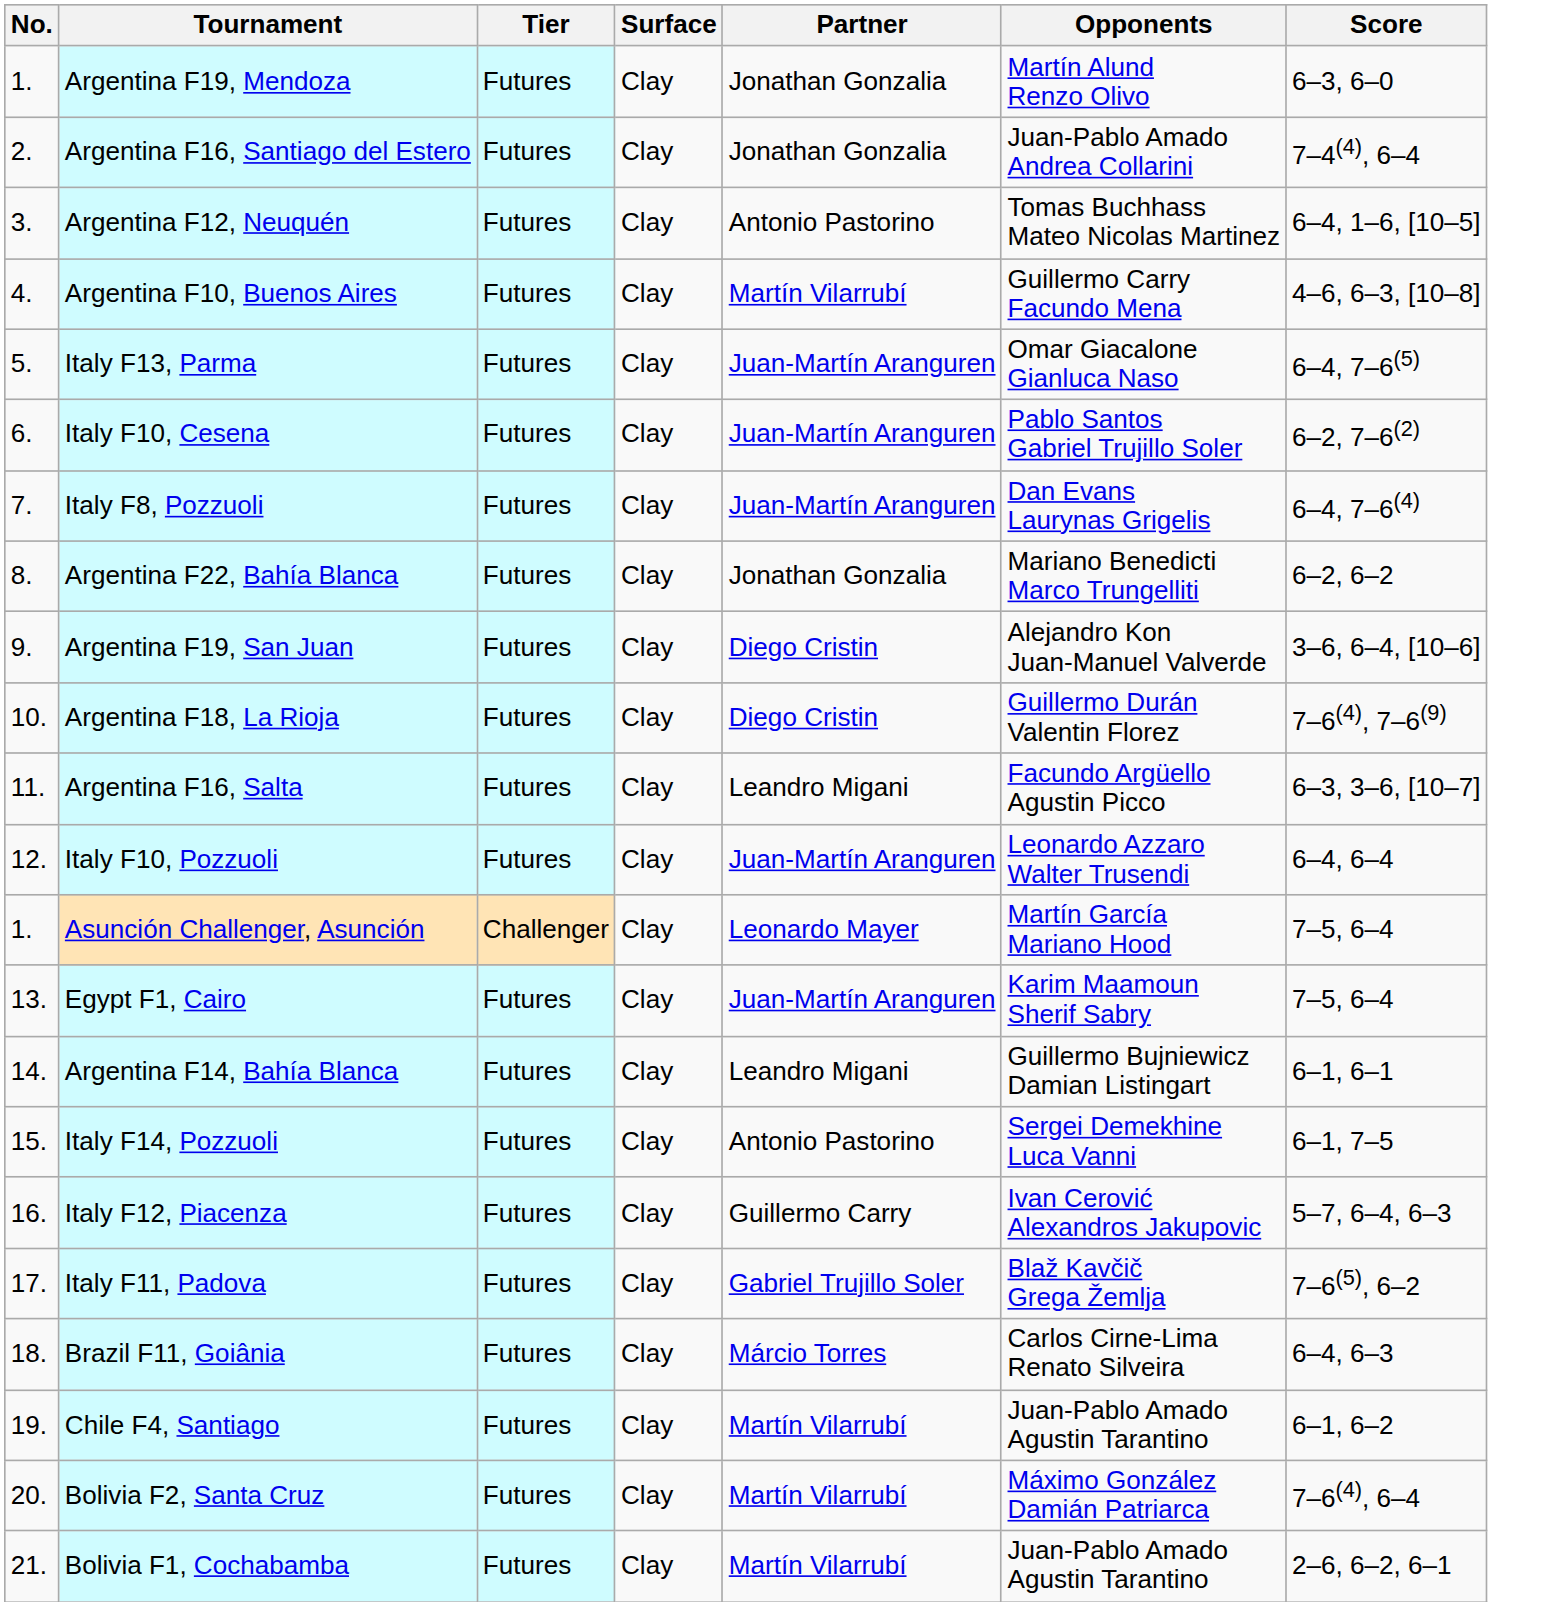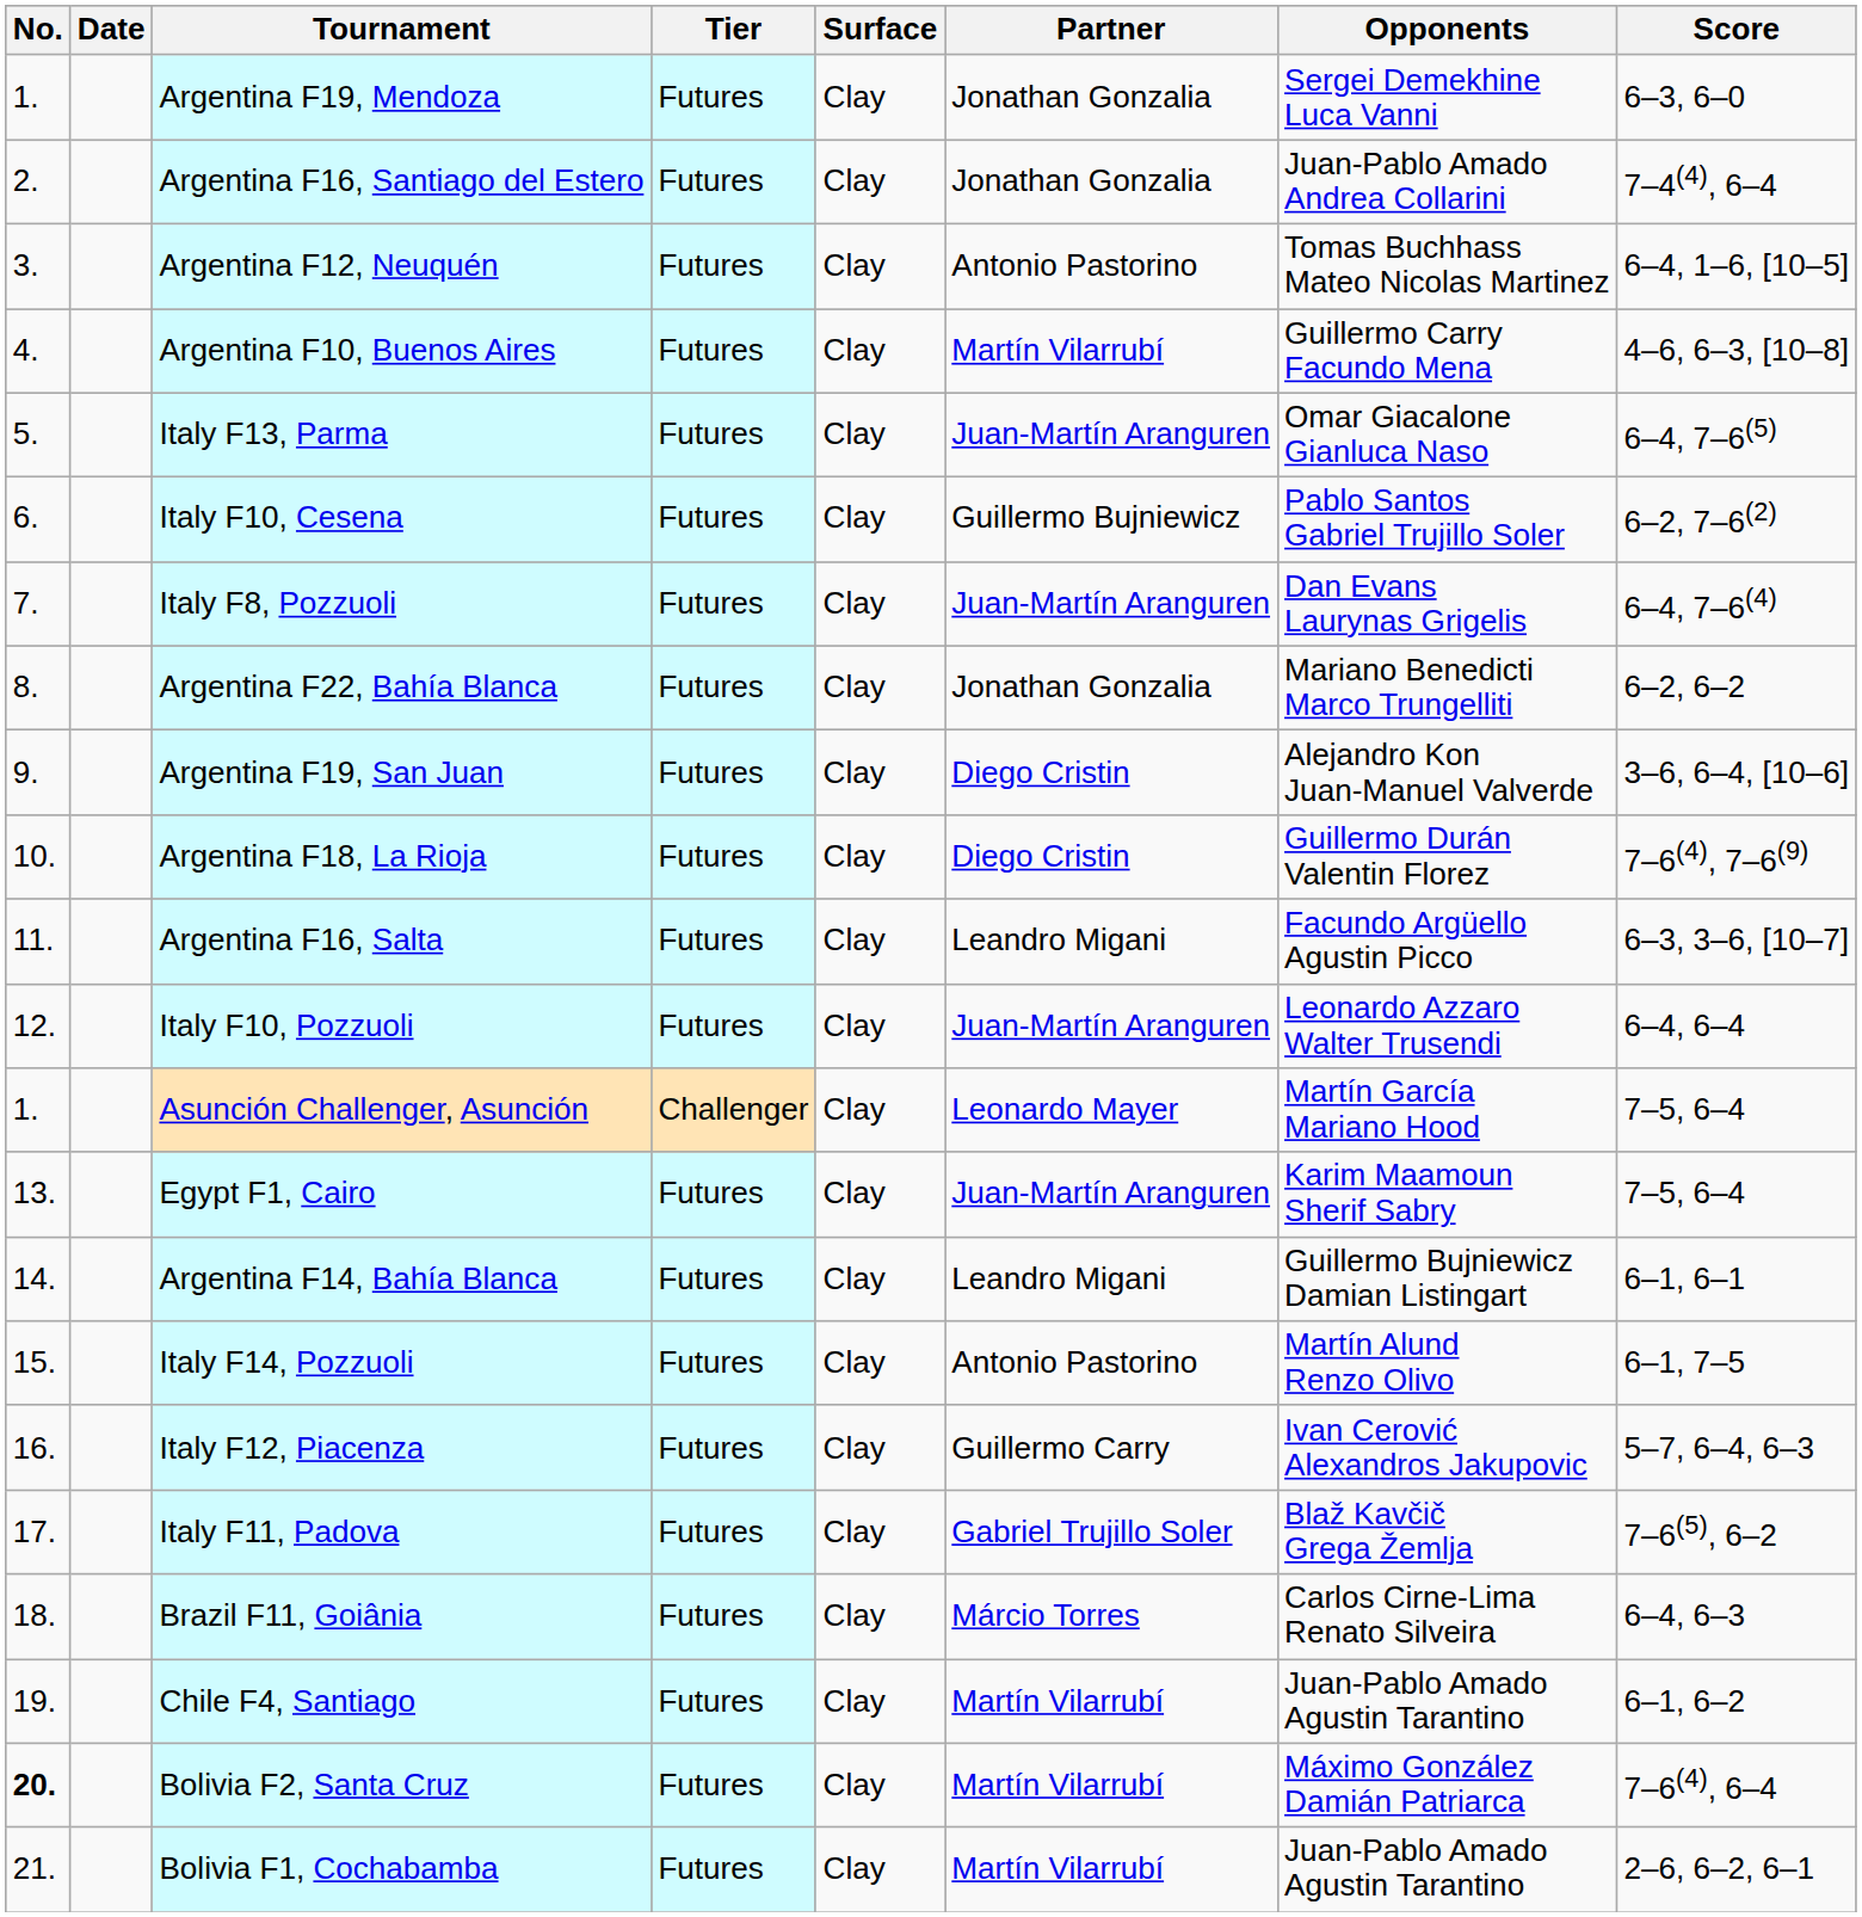+ column: Date
Argentina F19, Mendoza | Opponents: Martín Alund Renzo Olivo -> Sergei Demekhine Luca Vanni
Italy F10, Cesena | Partner: Juan-Martín Aranguren -> Guillermo Bujniewicz
Italy F14, Pozzuoli | Opponents: Sergei Demekhine Luca Vanni -> Martín Alund Renzo Olivo
Bolivia F2, Santa Cruz | No.: normal -> bold
